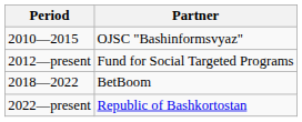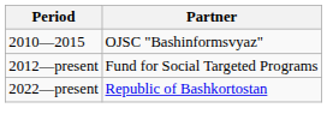- row: 2018—2022 | BetBoom
